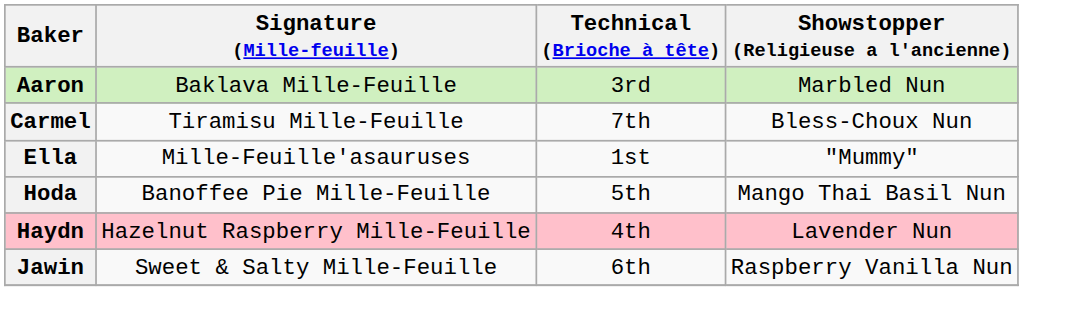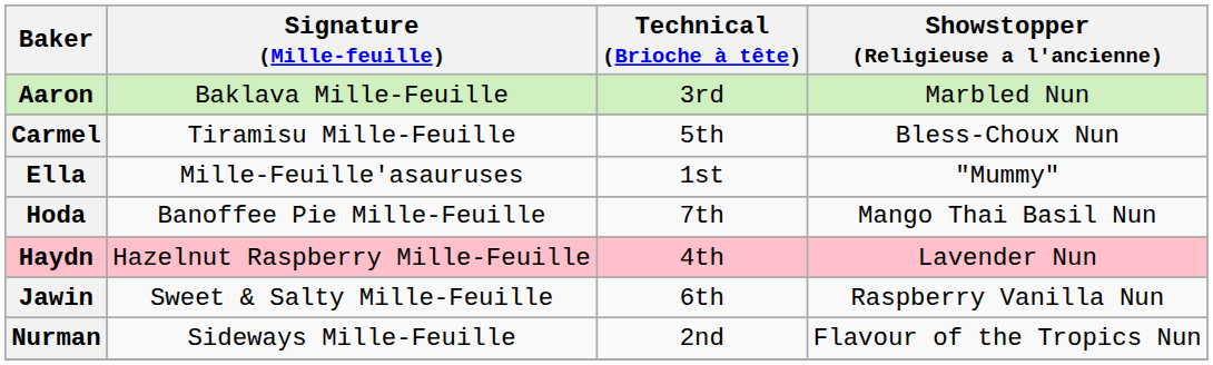Carmel | Technical (Brioche à tête): 7th -> 5th
Hoda | Technical (Brioche à tête): 5th -> 7th
+ row: Nurman | Sideways Mille-Feuille | 2nd | Flavour of the Tropics Nun
